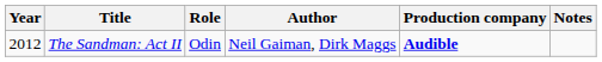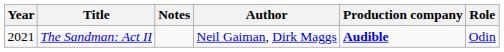columns swapped: Role <-> Notes
The Sandman: Act II | Year: 2012 -> 2021
